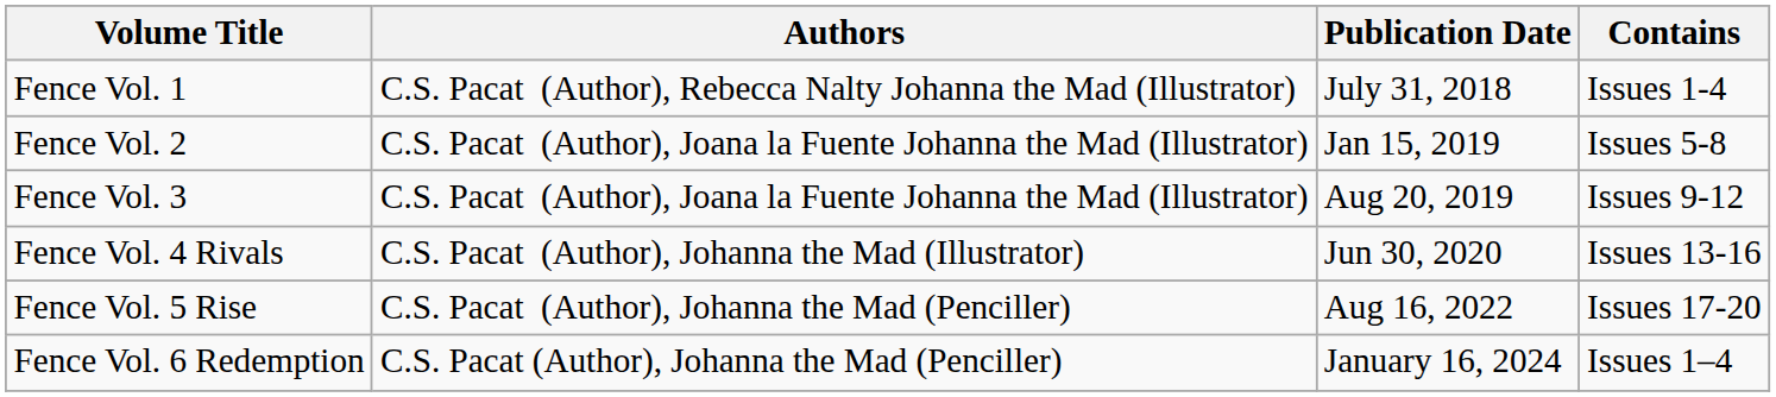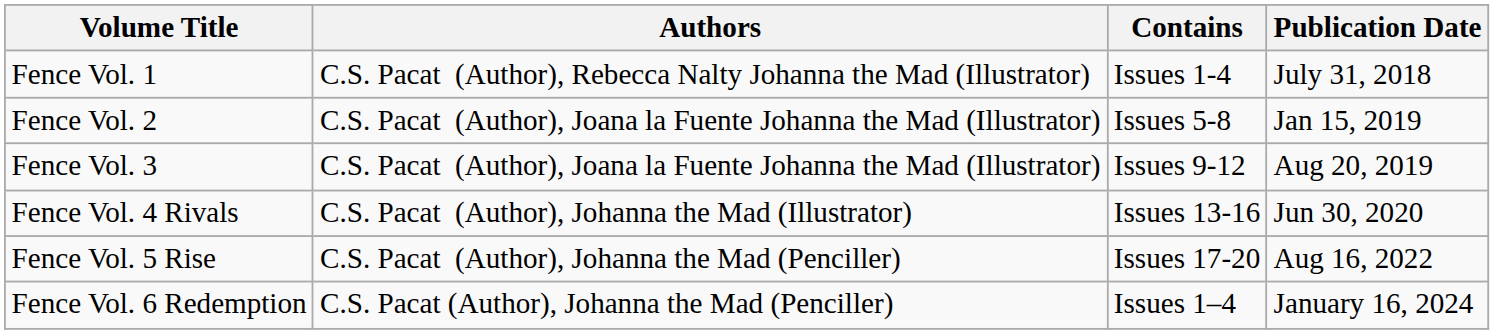columns swapped: Contains <-> Publication Date
